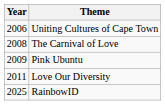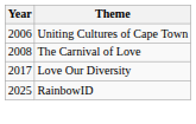- row: 2009 | Pink Ubuntu
Love Our Diversity | Year: 2011 -> 2017
